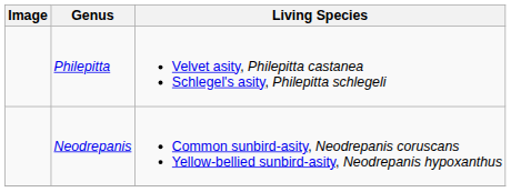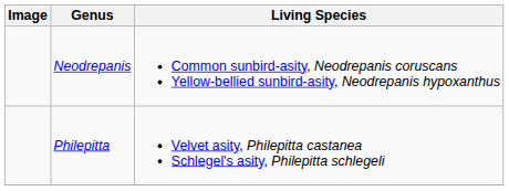rows swapped: Philepitta <-> Neodrepanis
